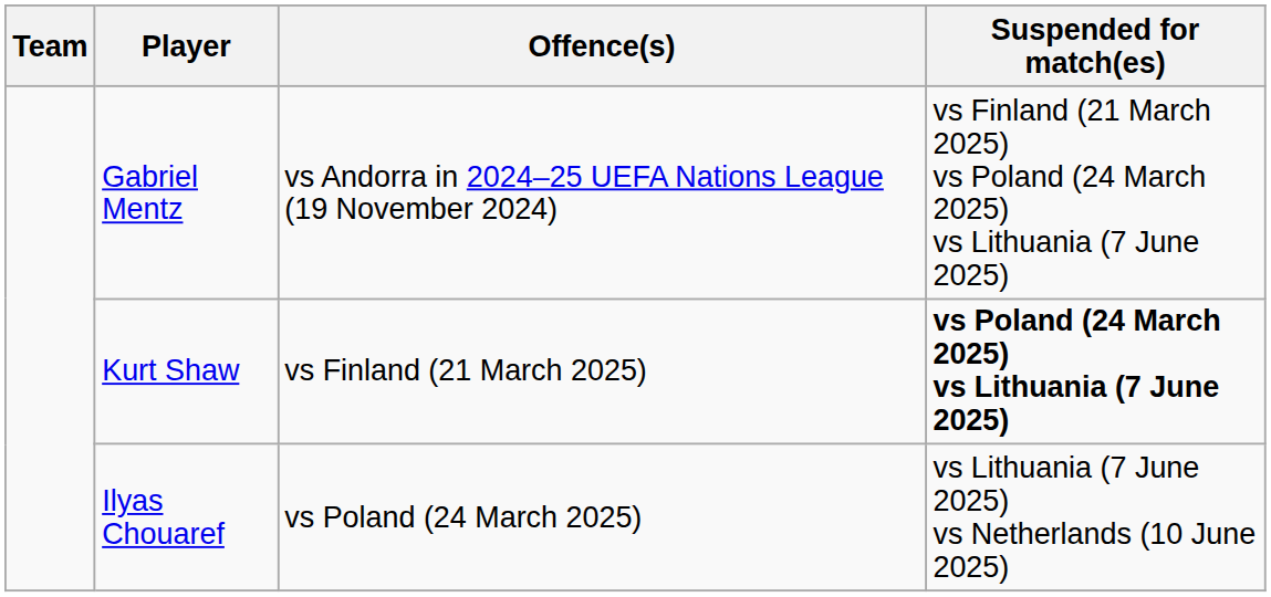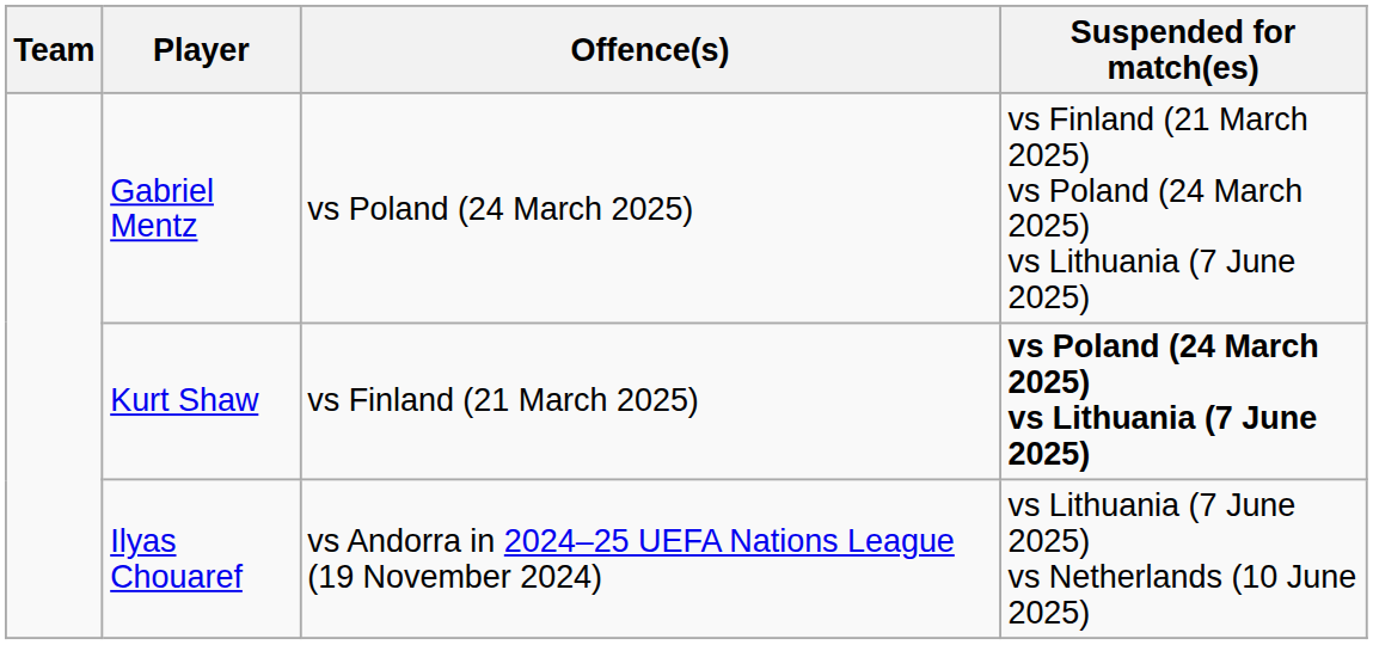Gabriel Mentz | Offence(s): vs Andorra in 2024–25 UEFA Nations League (19 November 2024) -> vs Poland (24 March 2025)
Ilyas Chouaref | Offence(s): vs Poland (24 March 2025) -> vs Andorra in 2024–25 UEFA Nations League (19 November 2024)
